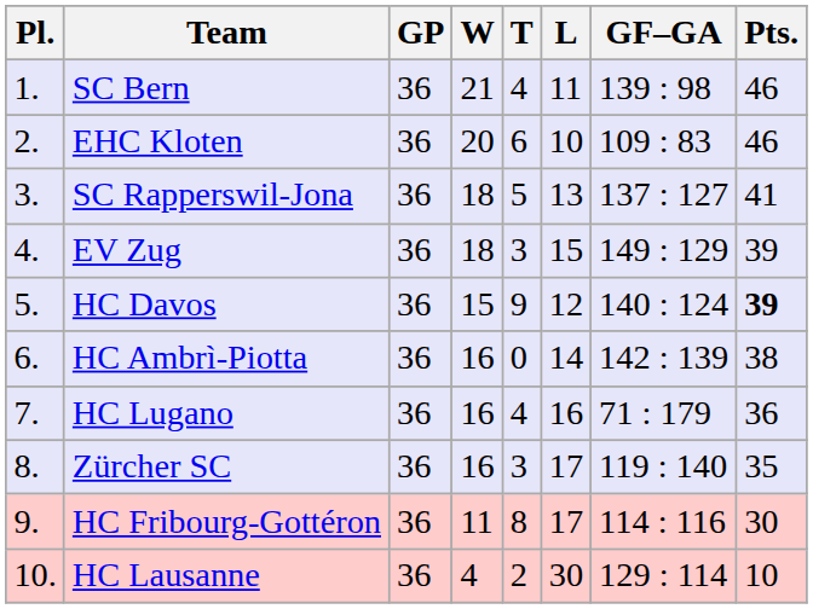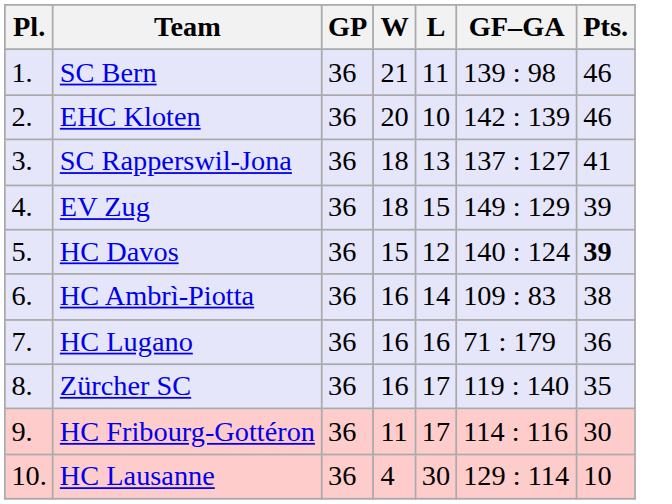- column: T | 4 | 6 | 5 | 3 | 9 | 0 | 4 | 3 | 8 | 2
EHC Kloten | GF–GA: 109 : 83 -> 142 : 139
HC Ambrì-Piotta | GF–GA: 142 : 139 -> 109 : 83
